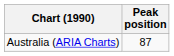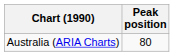Australia (ARIA Charts) | Peak position: 87 -> 80
